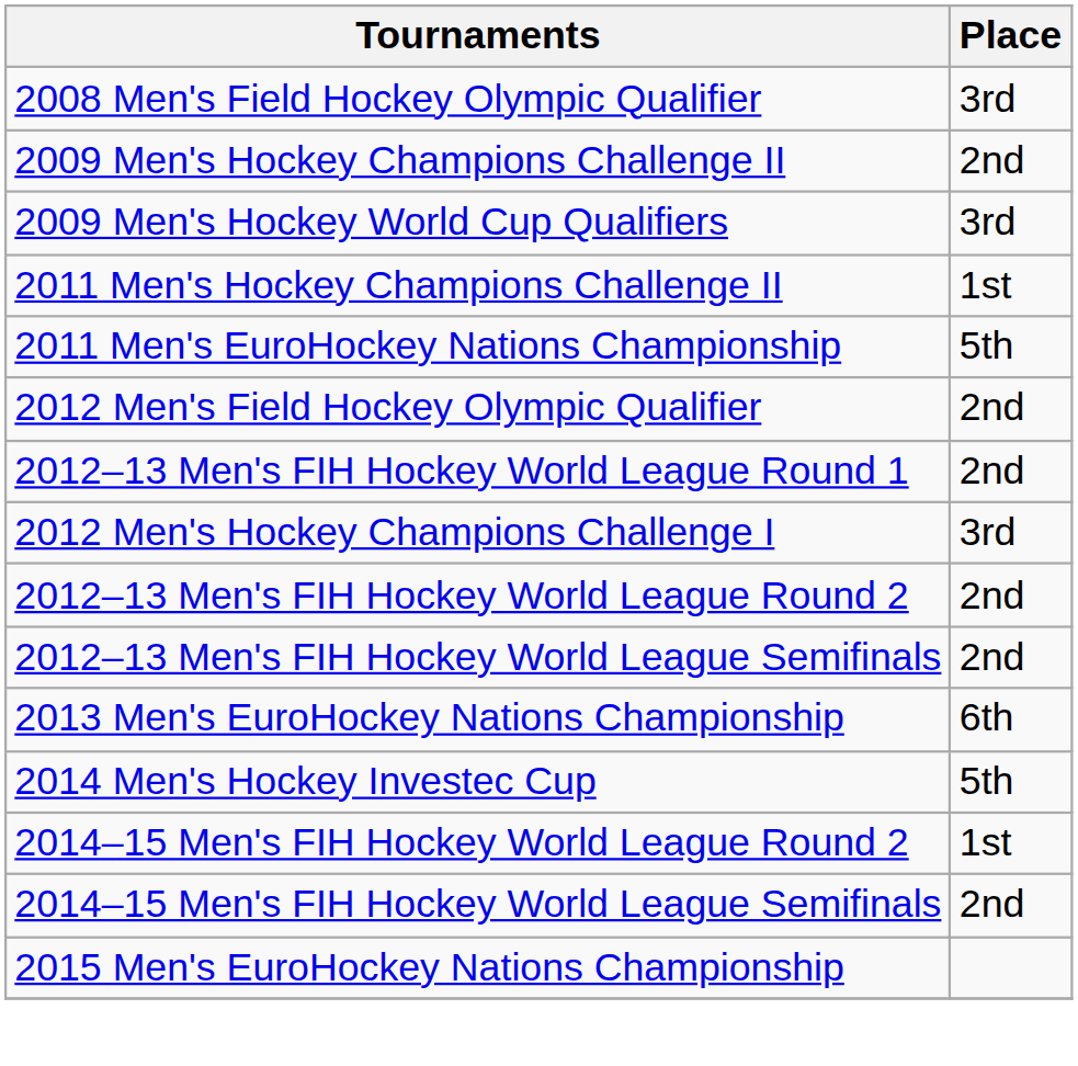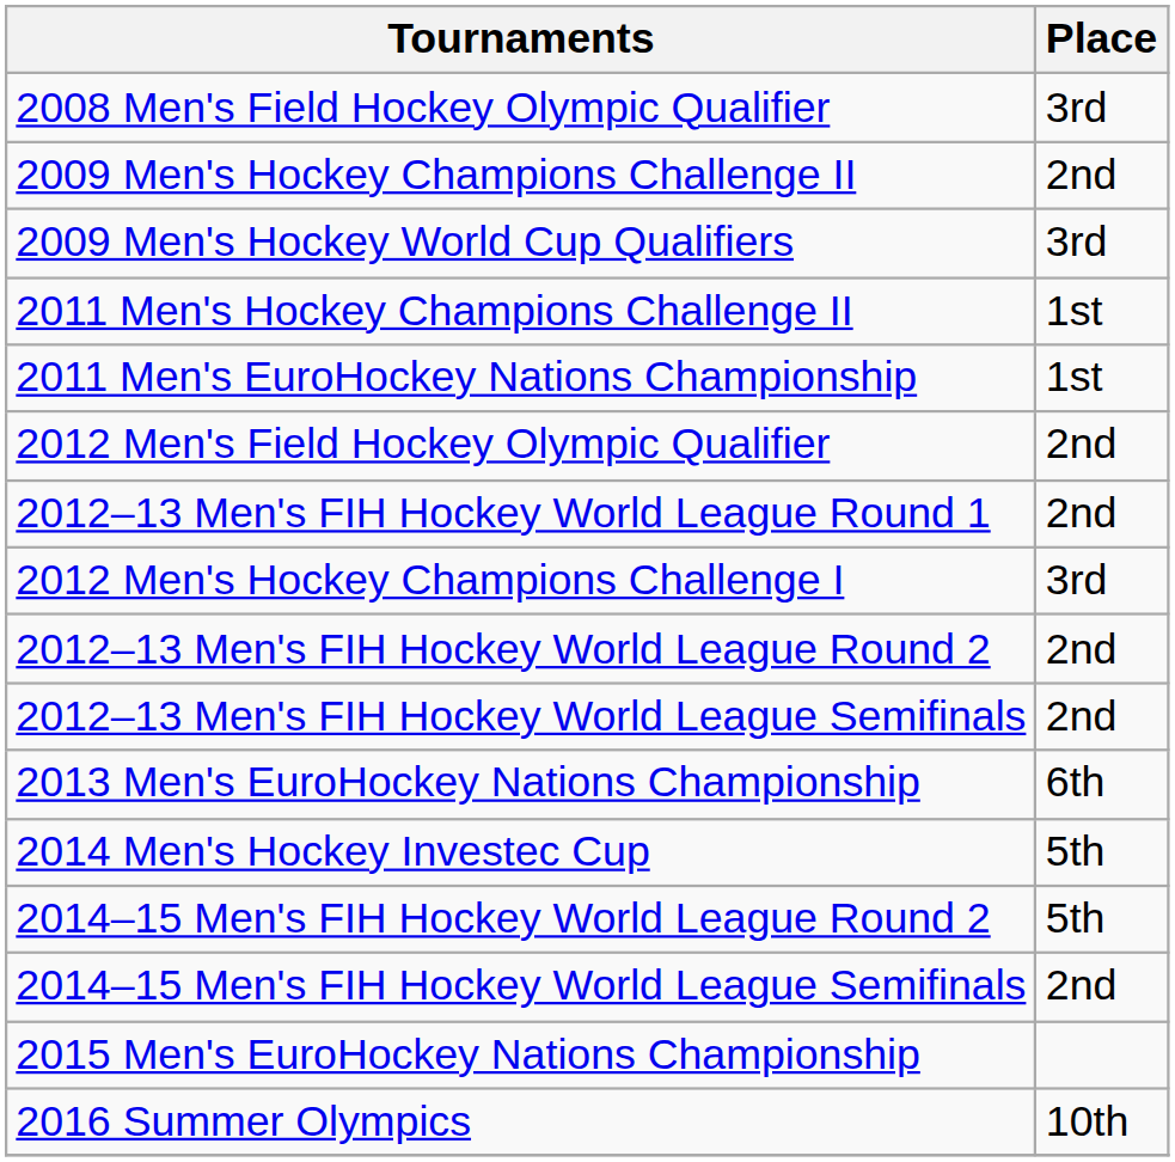2011 Men's EuroHockey Nations Championship | Place: 5th -> 1st
2014–15 Men's FIH Hockey World League Round 2 | Place: 1st -> 5th
+ row: 2016 Summer Olympics | 10th
